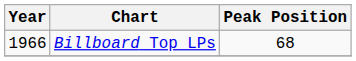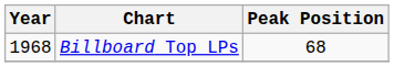Billboard Top LPs | Year: 1966 -> 1968
